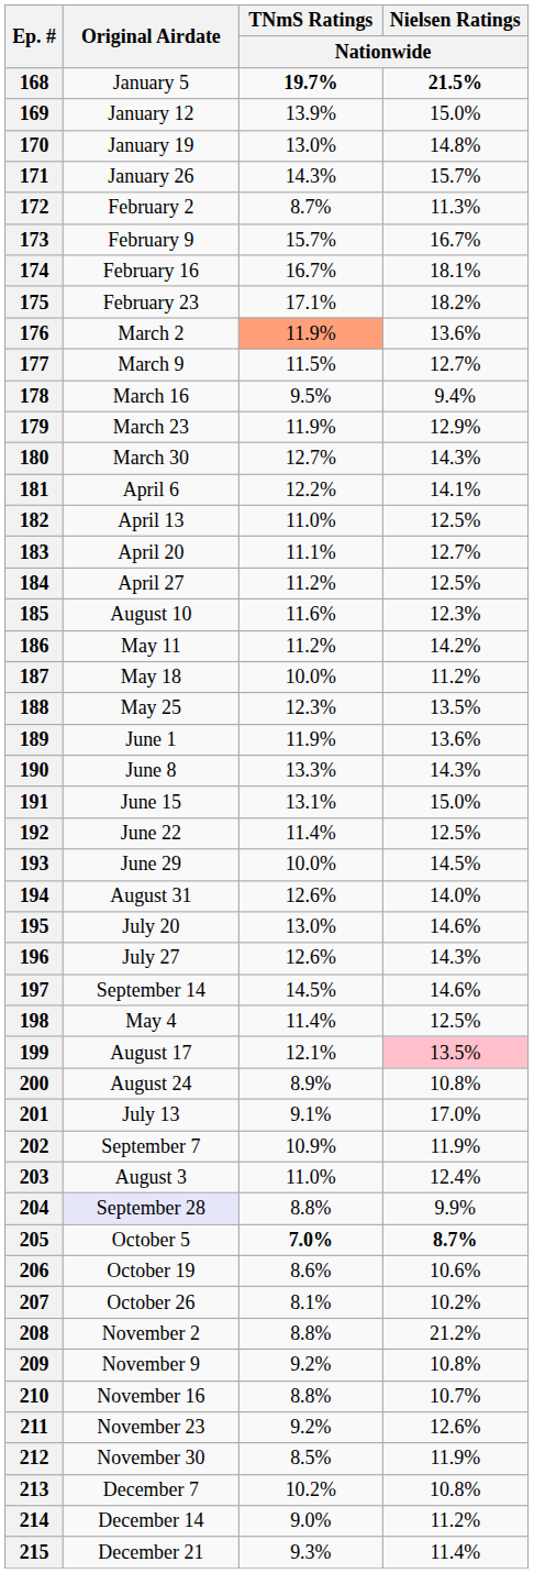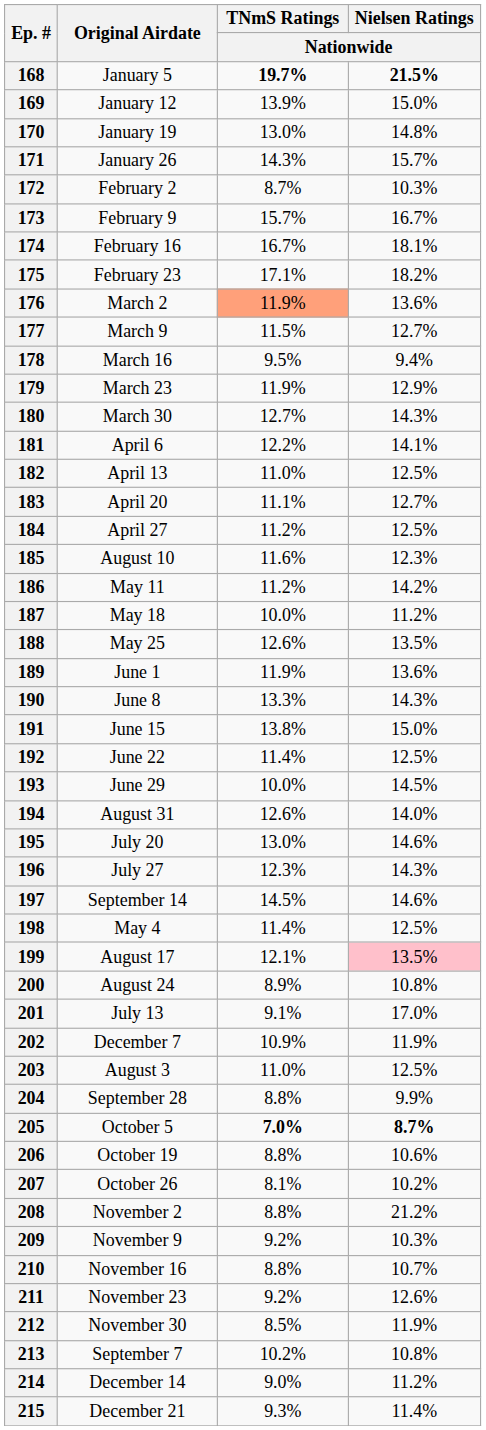172 | Nielsen Ratings / Nationwide: 11.3% -> 10.3%
188 | TNmS Ratings / Nationwide: 12.3% -> 12.6%
191 | TNmS Ratings / Nationwide: 13.1% -> 13.8%
196 | TNmS Ratings / Nationwide: 12.6% -> 12.3%
202 | Original Airdate: September 7 -> December 7
203 | Nielsen Ratings / Nationwide: 12.4% -> 12.5%
204 | Original Airdate: lavender background -> no background
206 | TNmS Ratings / Nationwide: 8.6% -> 8.8%
209 | Nielsen Ratings / Nationwide: 10.8% -> 10.3%
213 | Original Airdate: December 7 -> September 7
